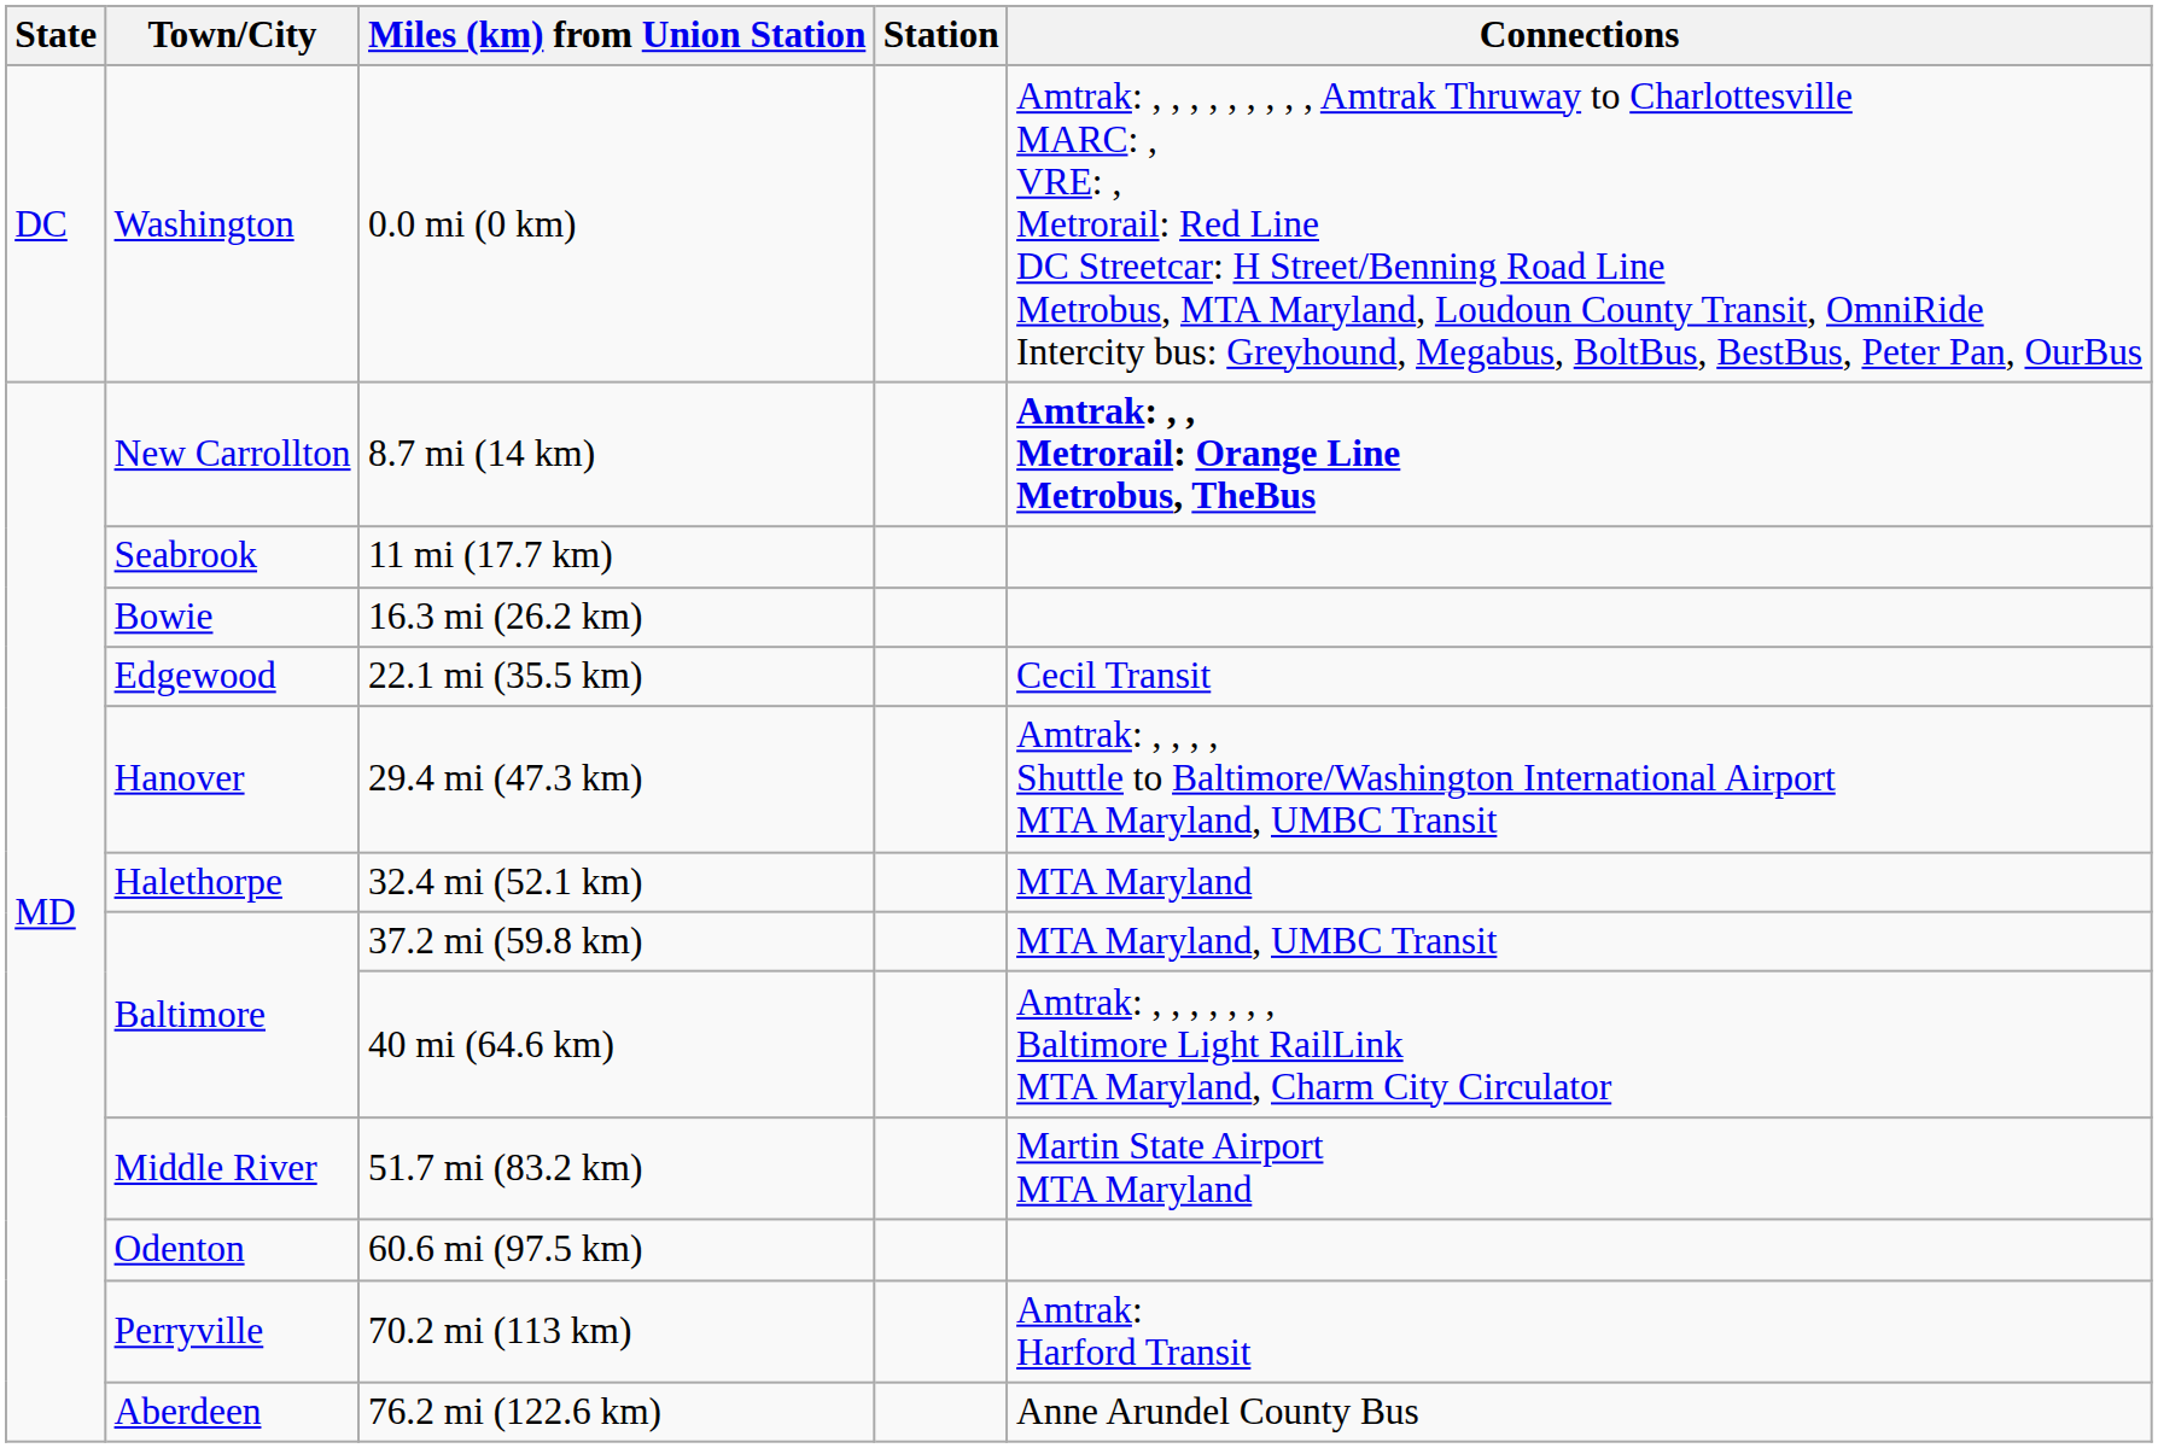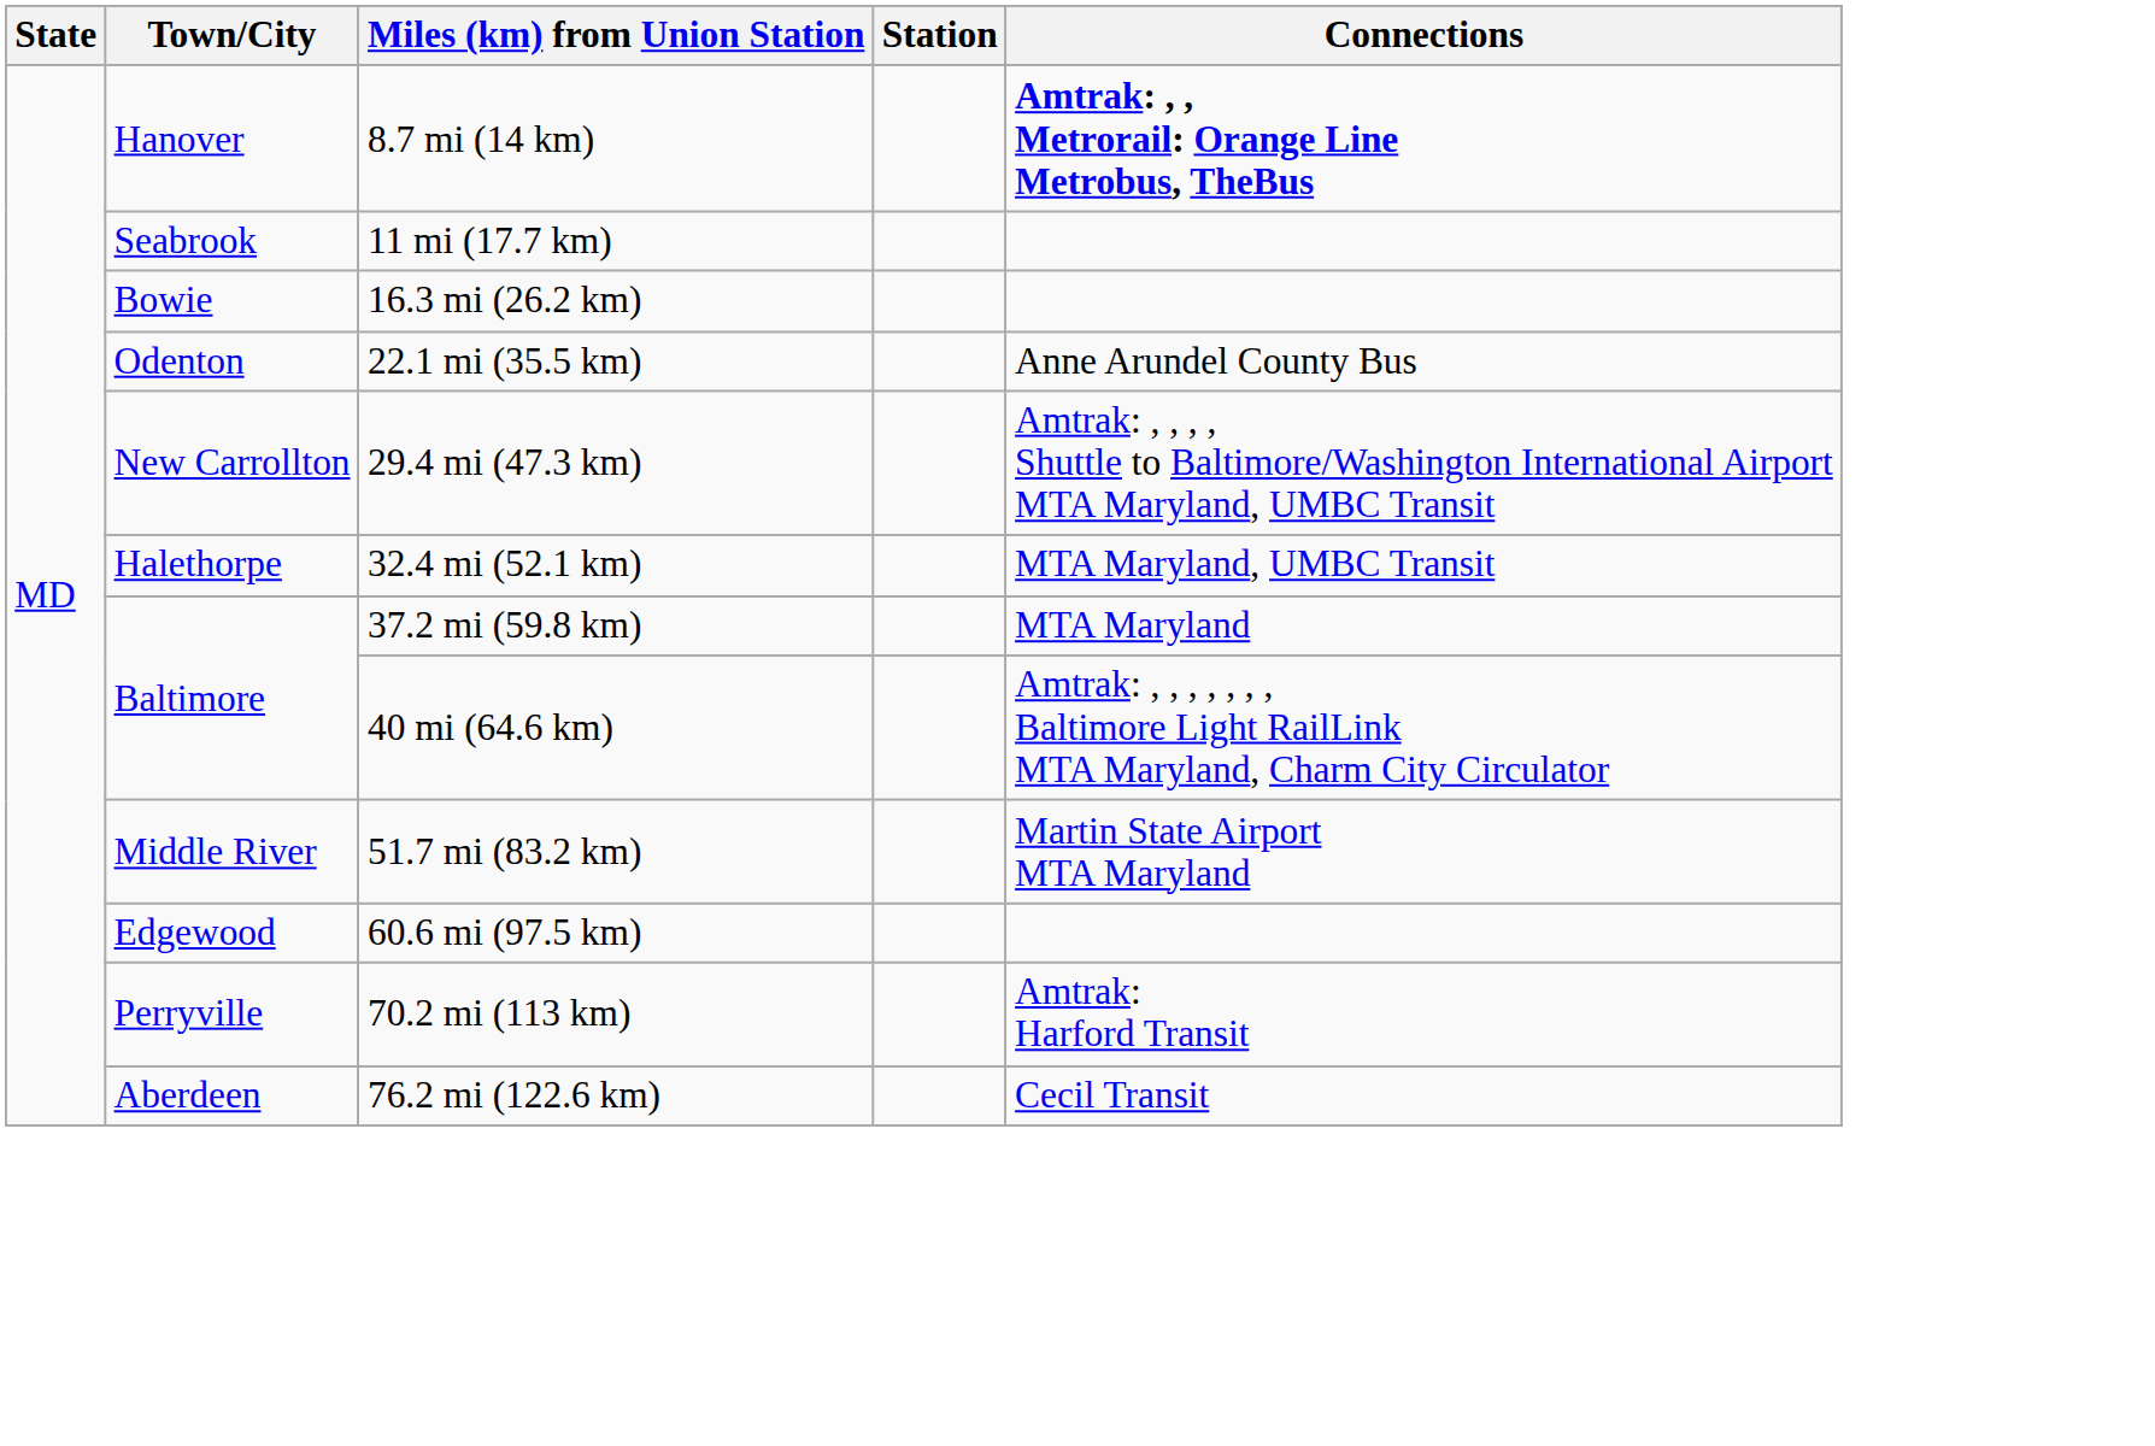- row: DC | Washington | 0.0 mi (0 km) | Amtrak: , , , , , , , , , Amtrak Thruway to Charlottesville MARC: , VRE: , Metrorail: Red Line DC Streetcar: H Street/Benning Road Line Metrobus, MTA Maryland, Loudoun County Transit, OmniRide Intercity bus: Greyhound, Megabus, BoltBus, BestBus, Peter Pan, OurBus
8.7 mi (14 km) | Town/City: New Carrollton -> Hanover
22.1 mi (35.5 km) | Town/City: Edgewood -> Odenton
22.1 mi (35.5 km) | Connections: Cecil Transit -> Anne Arundel County Bus
29.4 mi (47.3 km) | Town/City: Hanover -> New Carrollton
32.4 mi (52.1 km) | Connections: MTA Maryland -> MTA Maryland, UMBC Transit
37.2 mi (59.8 km) | Connections: MTA Maryland, UMBC Transit -> MTA Maryland
60.6 mi (97.5 km) | Town/City: Odenton -> Edgewood
76.2 mi (122.6 km) | Connections: Anne Arundel County Bus -> Cecil Transit
